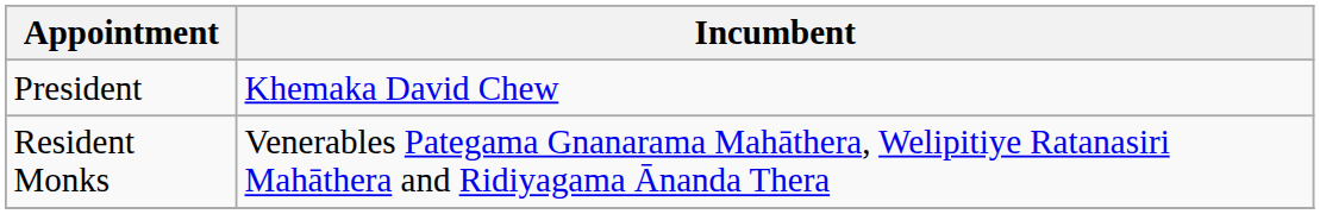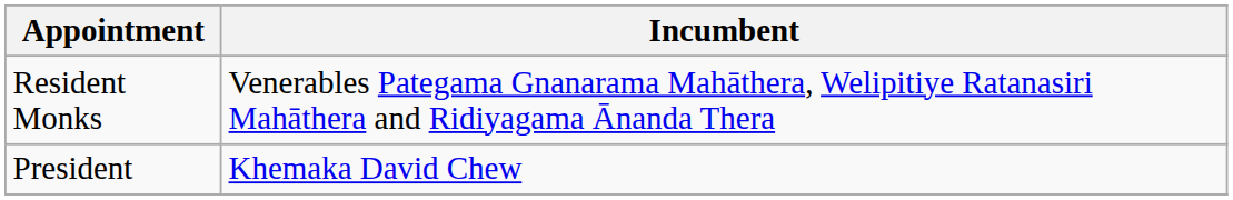rows swapped: Resident Monks <-> President
